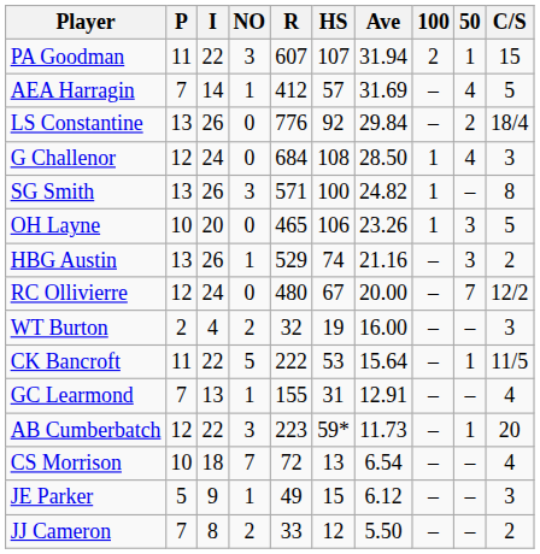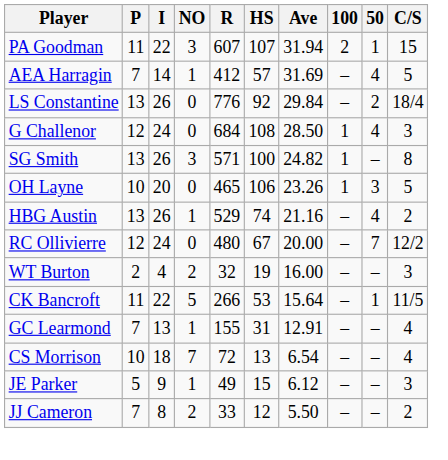HBG Austin | 50: 3 -> 4
CK Bancroft | R: 222 -> 266
- row: AB Cumberbatch | 12 | 22 | 3 | 223 | 59* | 11.73 | – | 1 | 20
